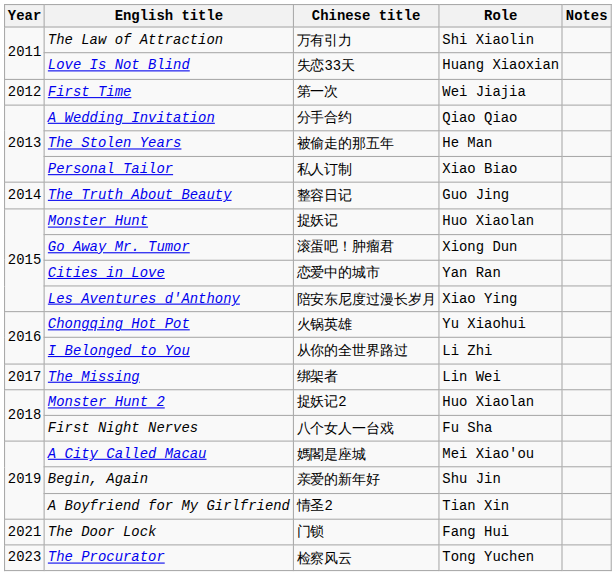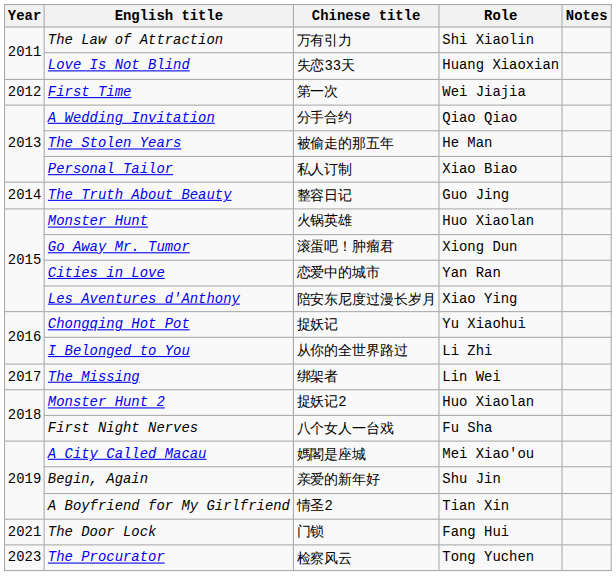Monster Hunt | Chinese title: 捉妖记 -> 火锅英雄
Chongqing Hot Pot | Chinese title: 火锅英雄 -> 捉妖记
